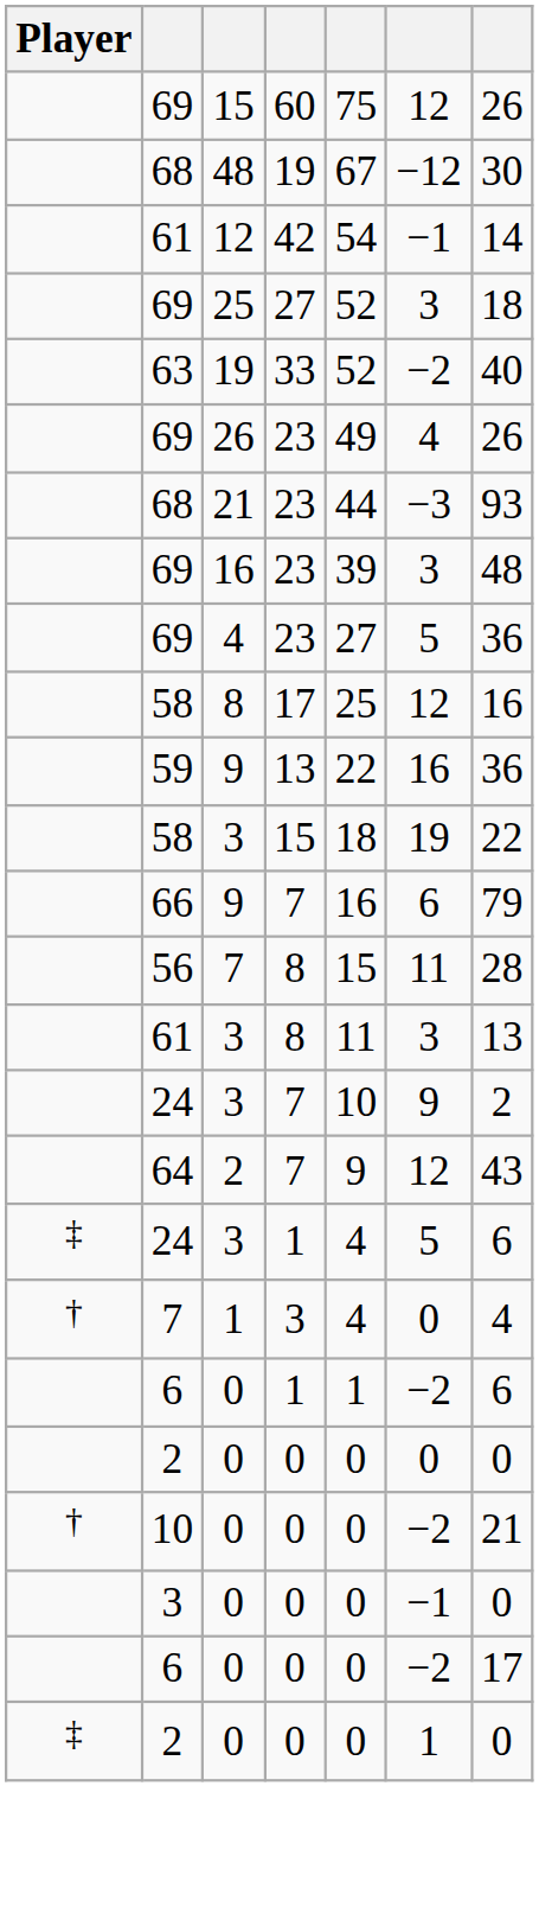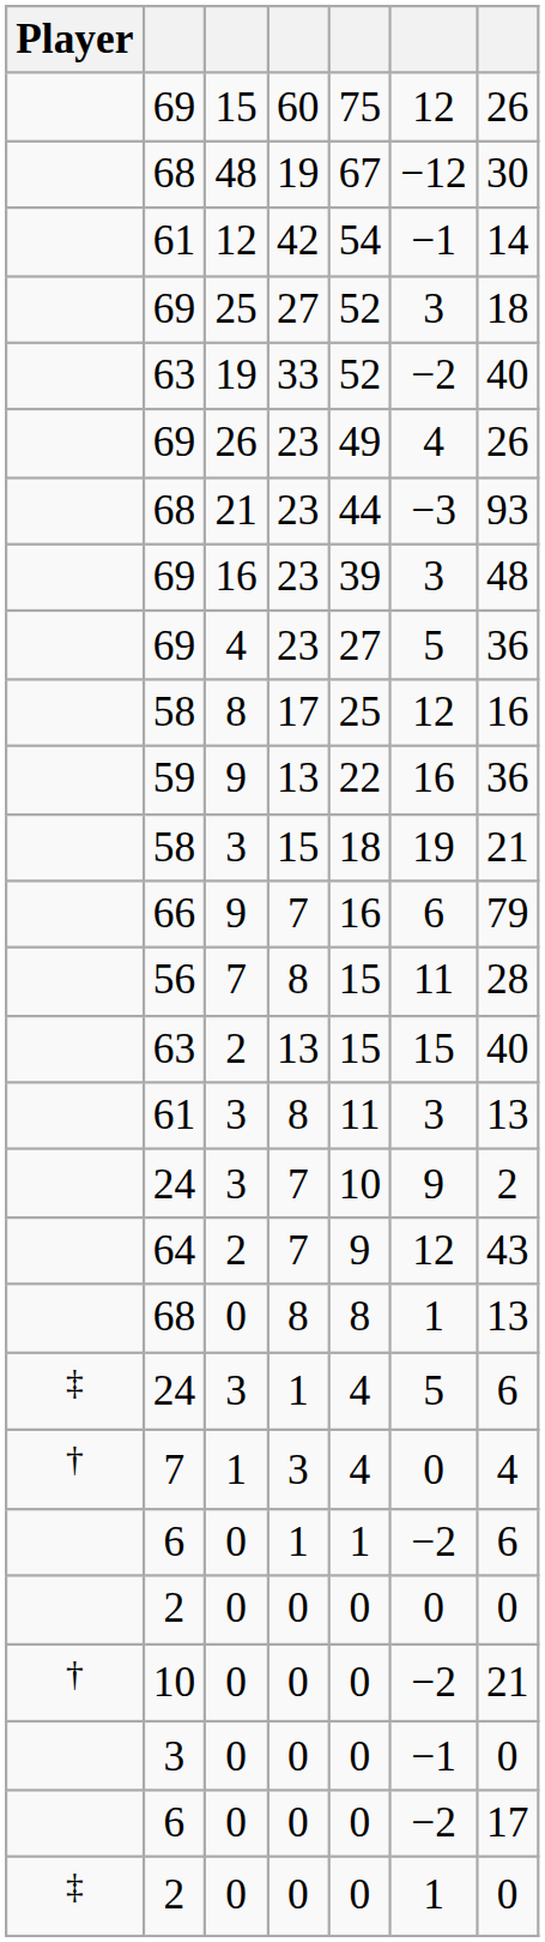58 / 3 | column 7: 22 -> 21
+ row: 63 | 2 | 13 | 15 | 15 | 40
+ row: 68 | 0 | 8 | 8 | 1 | 13
